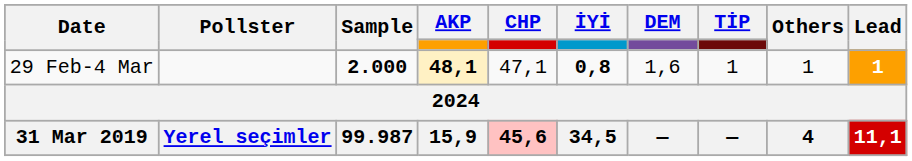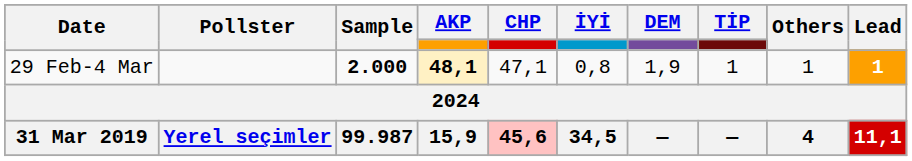29 Feb-4 Mar | İYİ: bold -> normal
29 Feb-4 Mar | DEM: 1,6 -> 1,9
